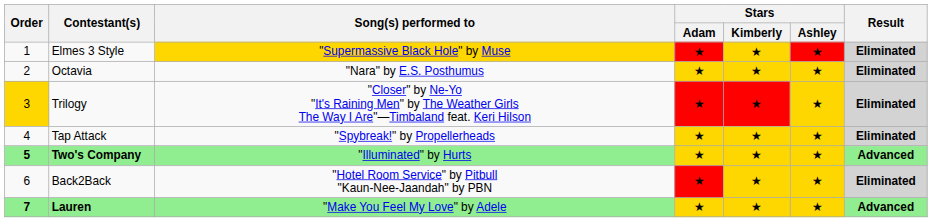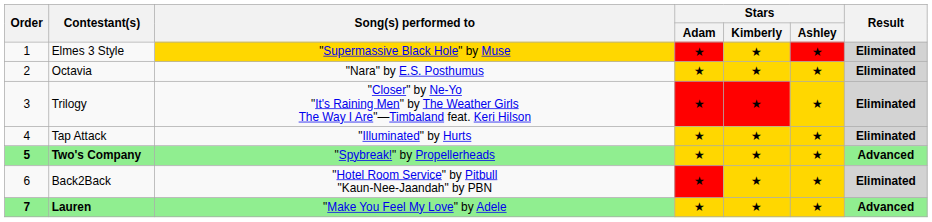Trilogy | Order: gold background -> no background
Tap Attack | Song(s) performed to: "Spybreak!" by Propellerheads -> "Illuminated" by Hurts
Two's Company | Song(s) performed to: "Illuminated" by Hurts -> "Spybreak!" by Propellerheads
